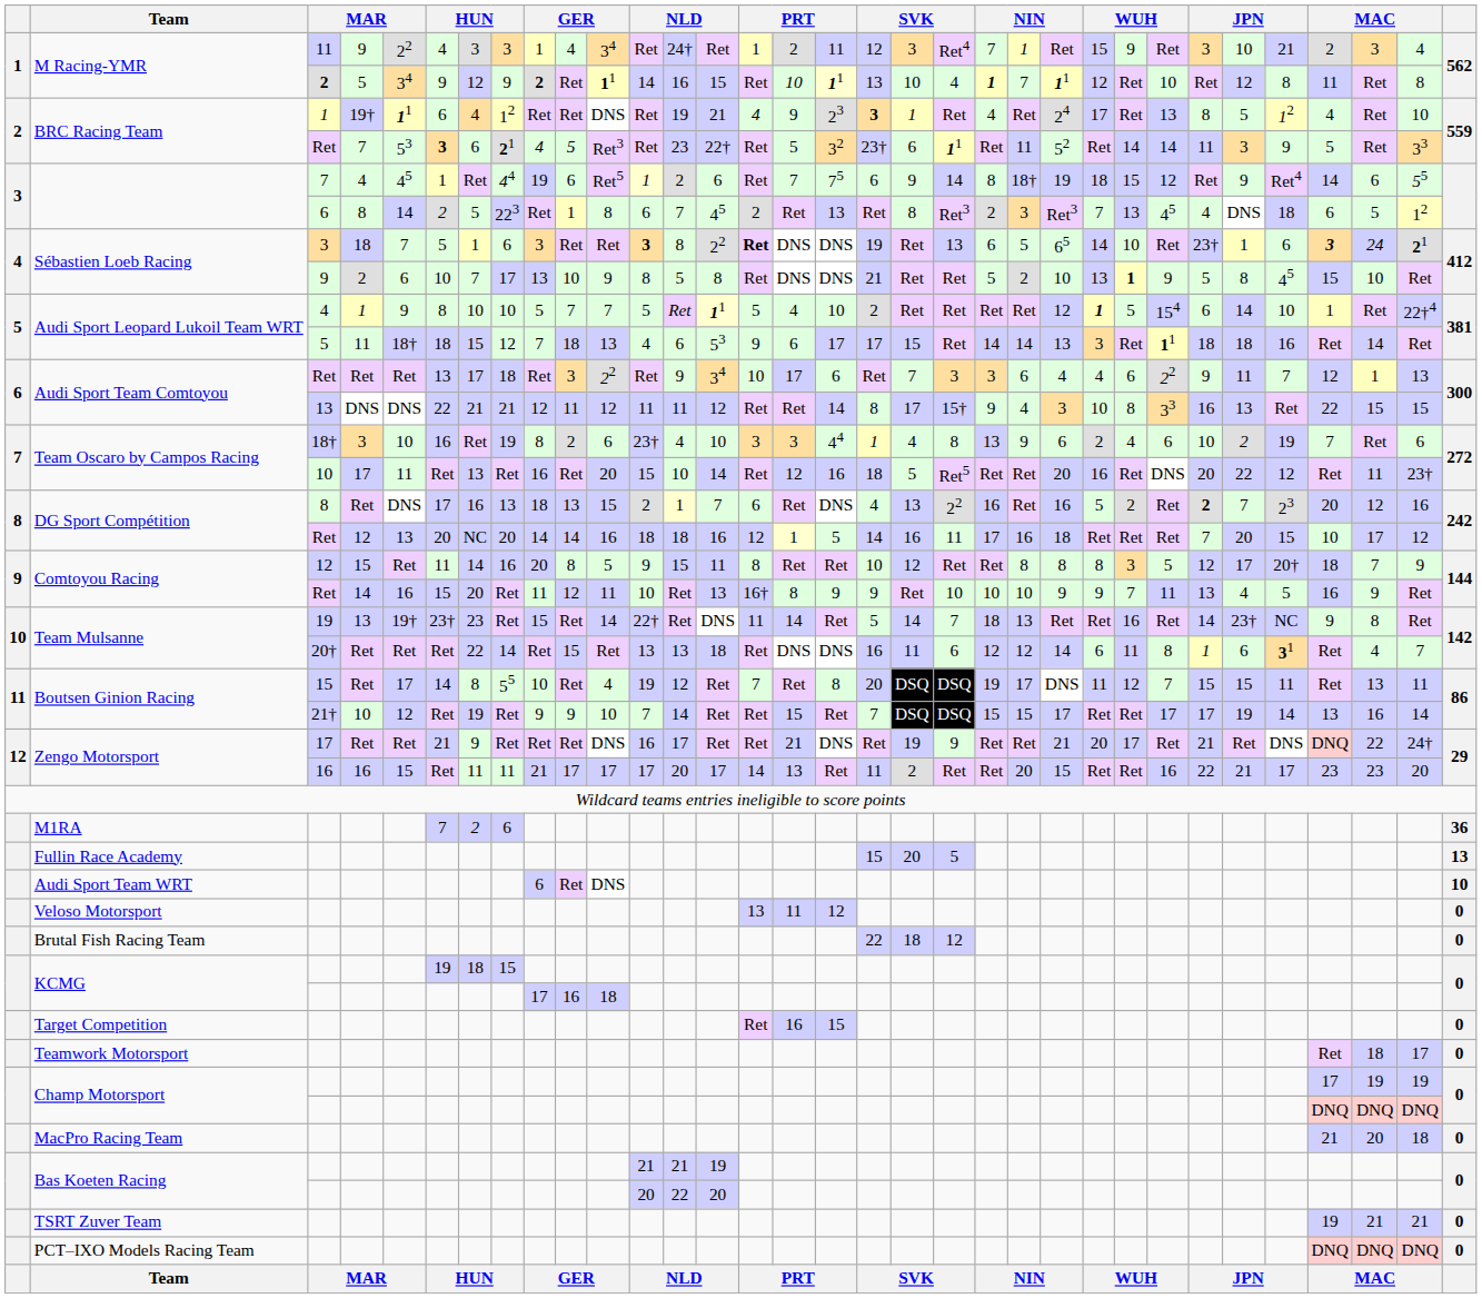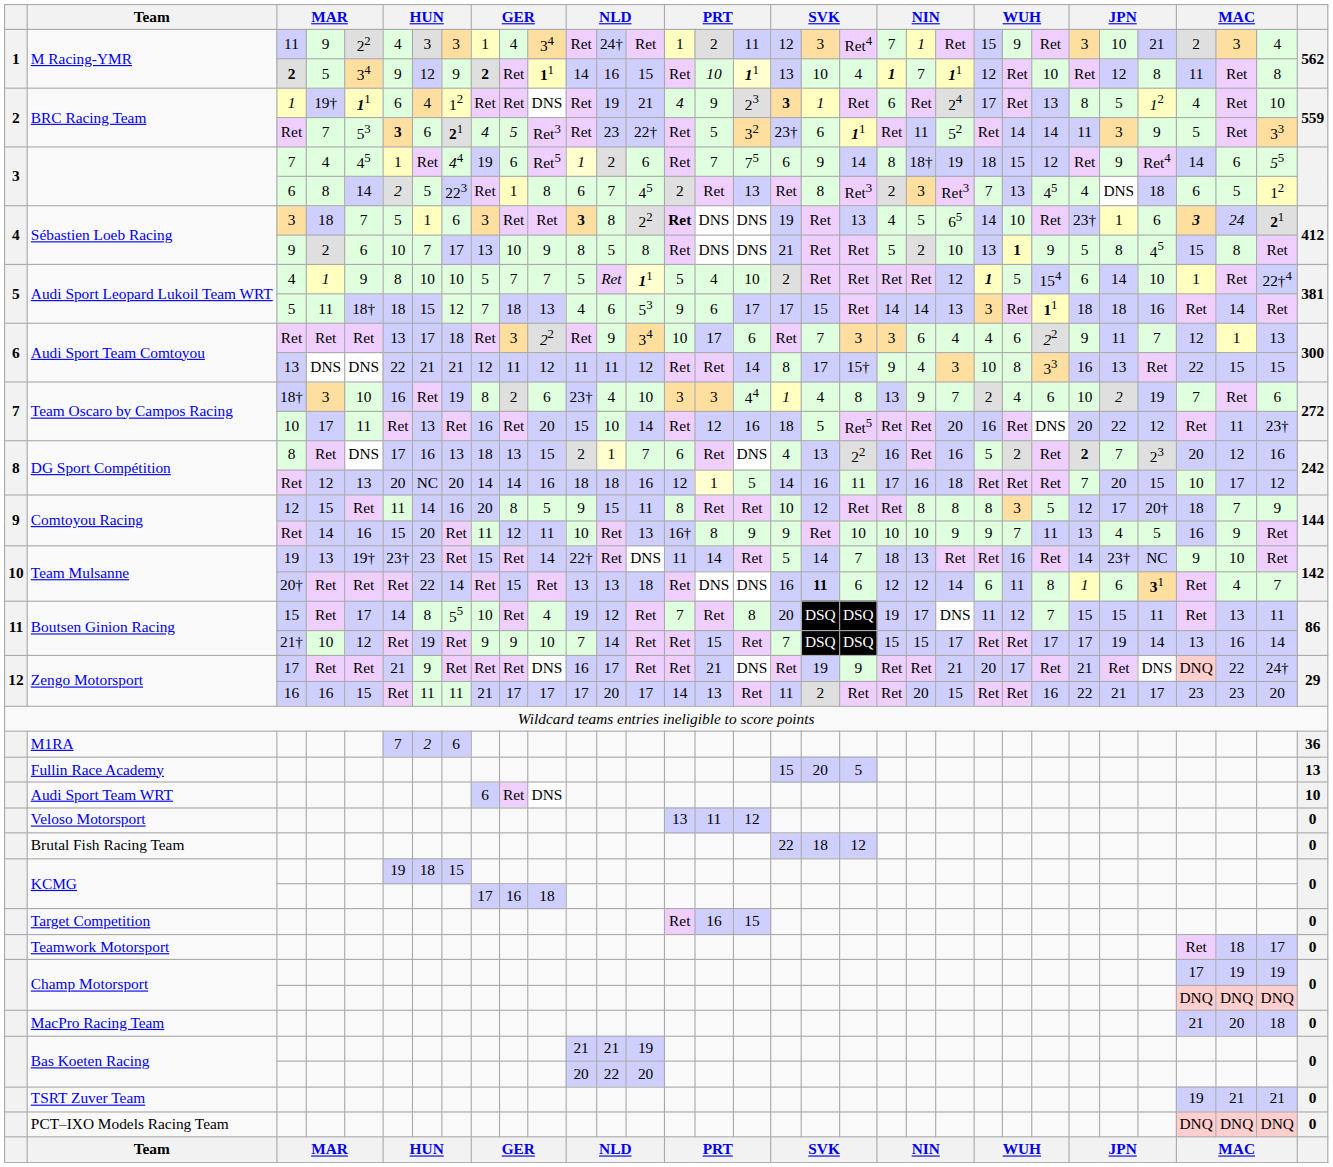BRC Racing Team / 1 | column 21: 4 -> 6
Sébastien Loeb Racing / 3 | column 21: 6 -> 4
Sébastien Loeb Racing / 9 | column 31: 10 -> 8
Team Oscaro by Campos Racing / 18† | column 23: 6 -> 7
Team Mulsanne / 19 | column 31: 8 -> 10
Team Mulsanne / 20† | column 19: normal -> bold
